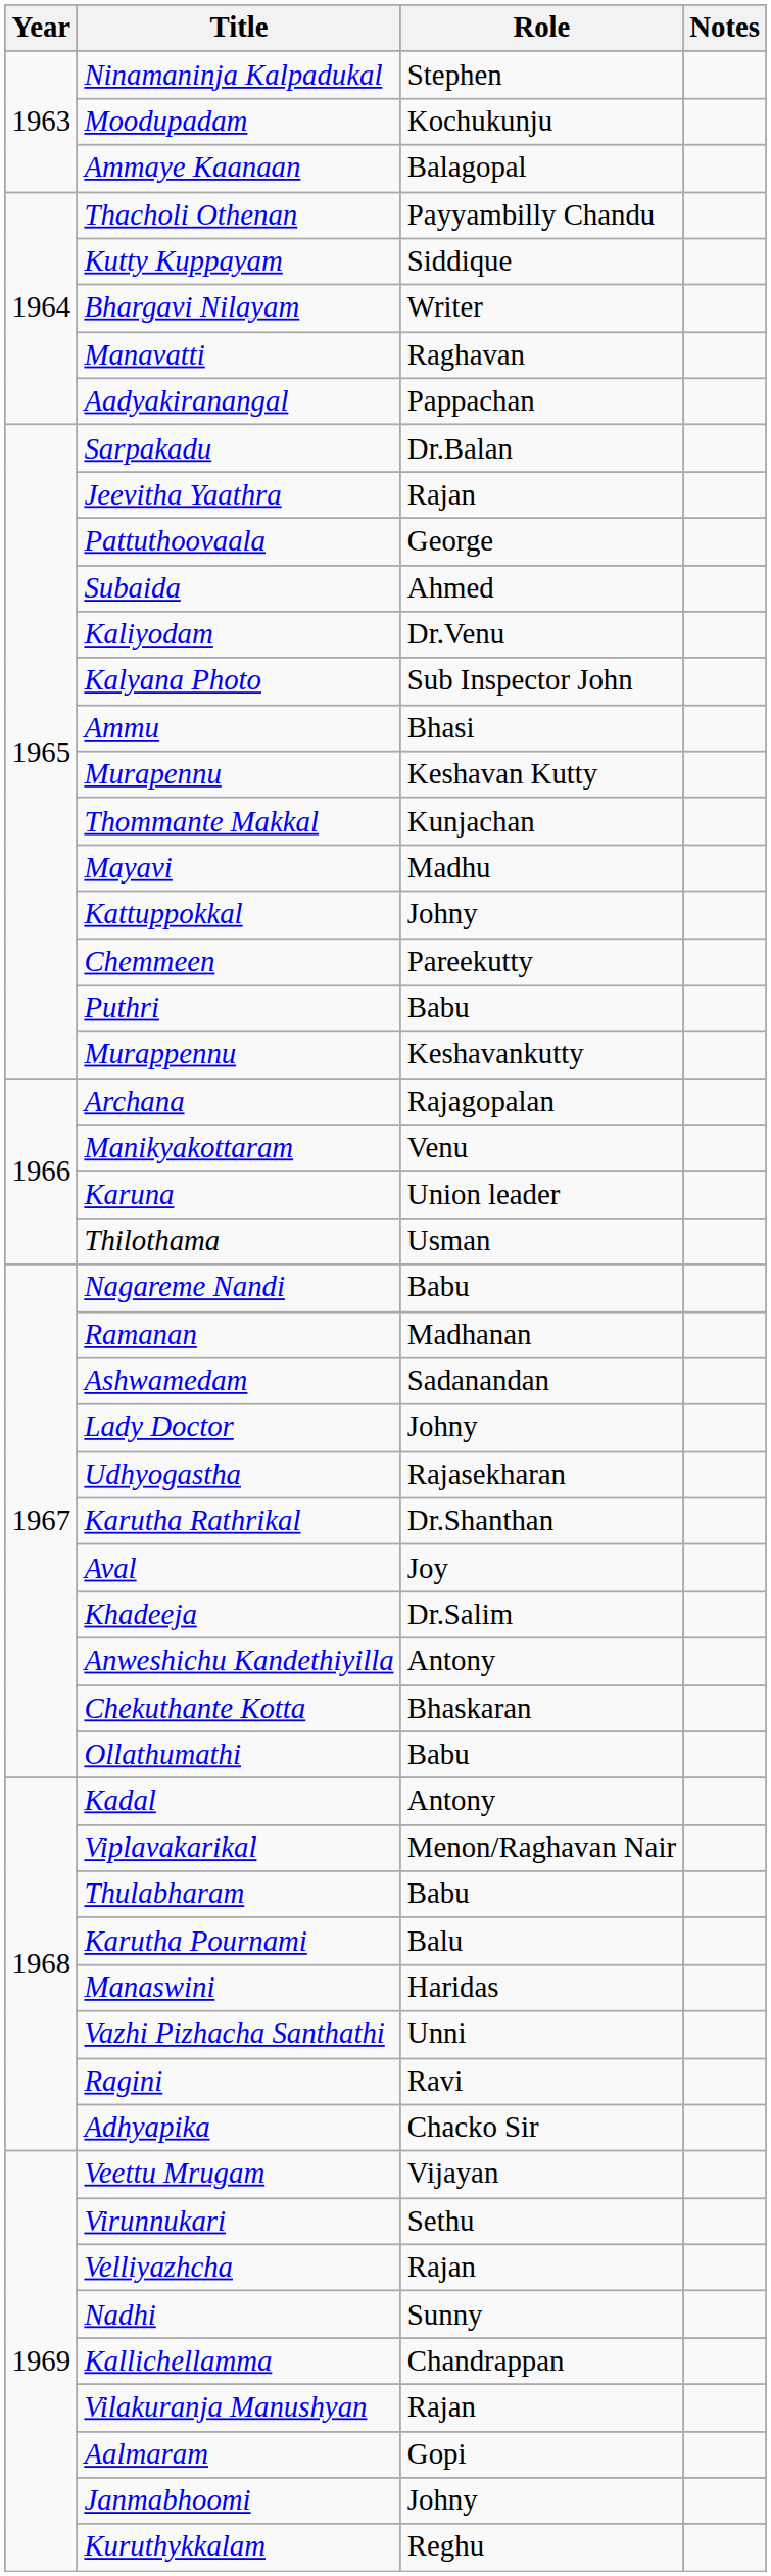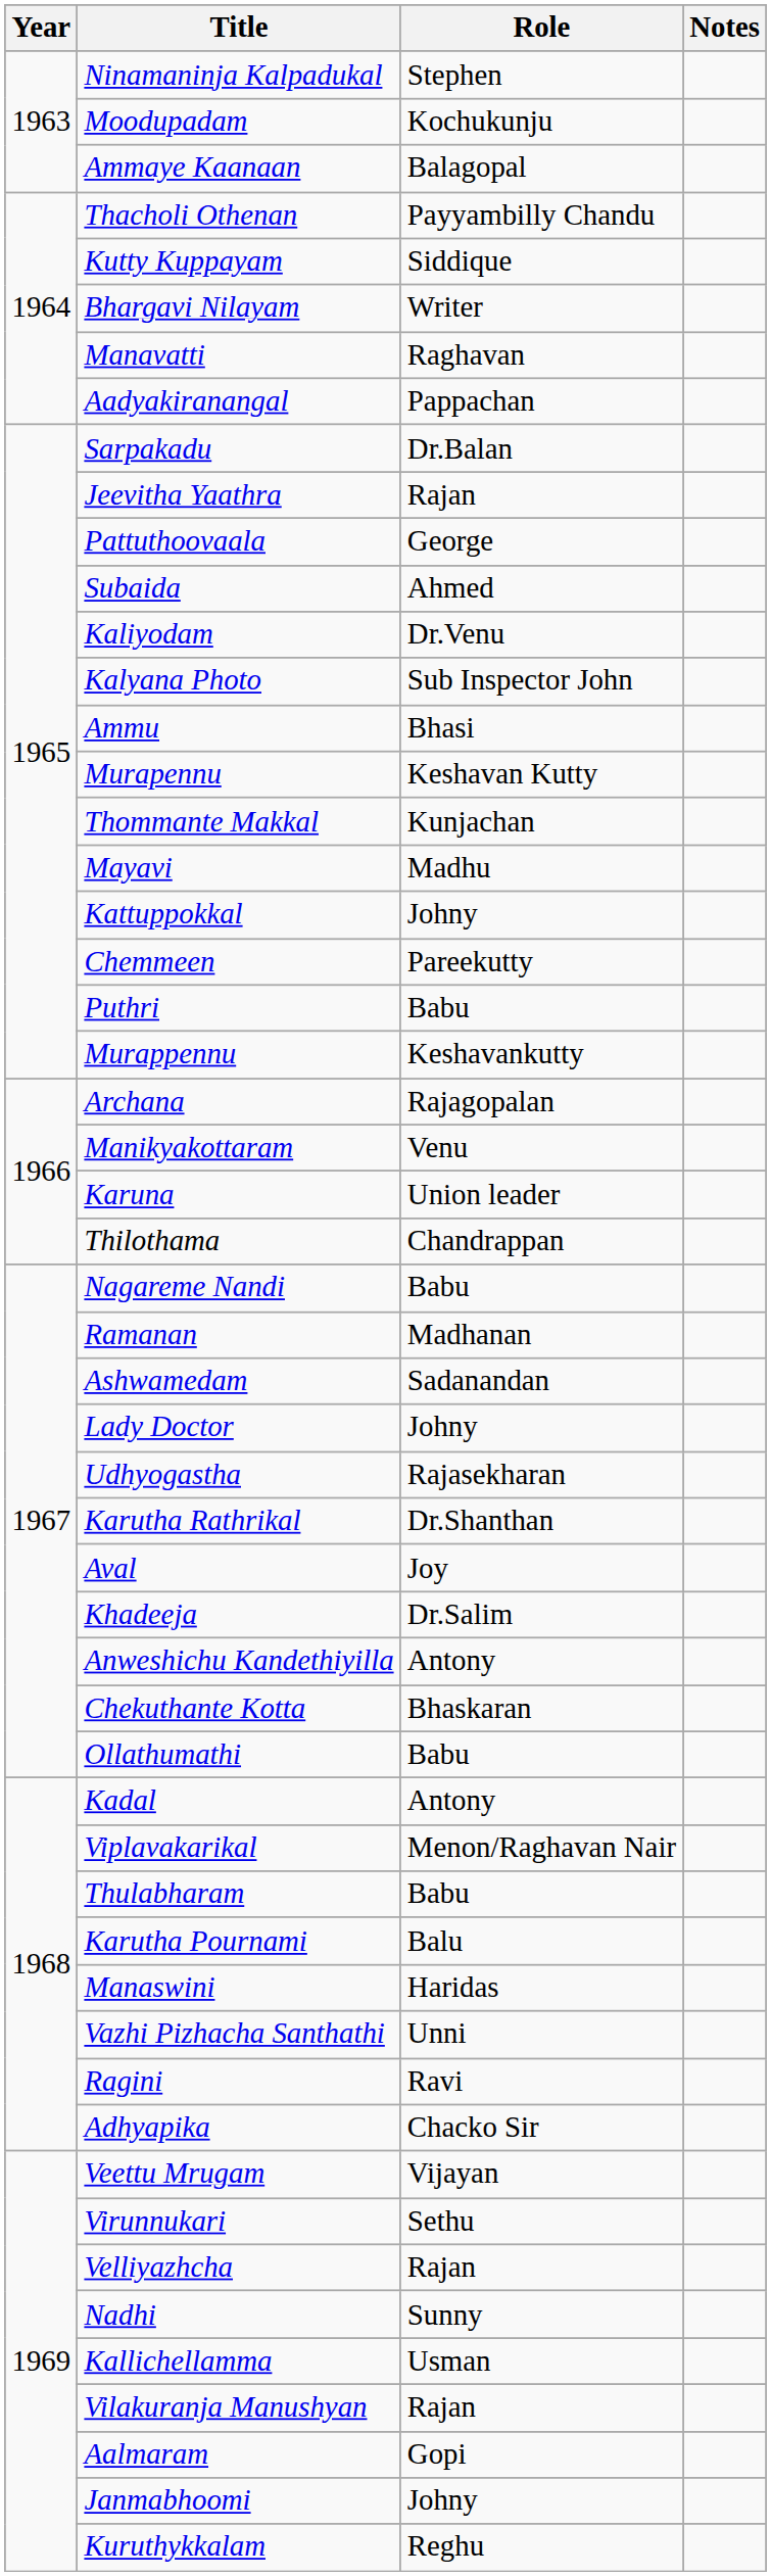Thilothama | Role: Usman -> Chandrappan
Kallichellamma | Role: Chandrappan -> Usman
